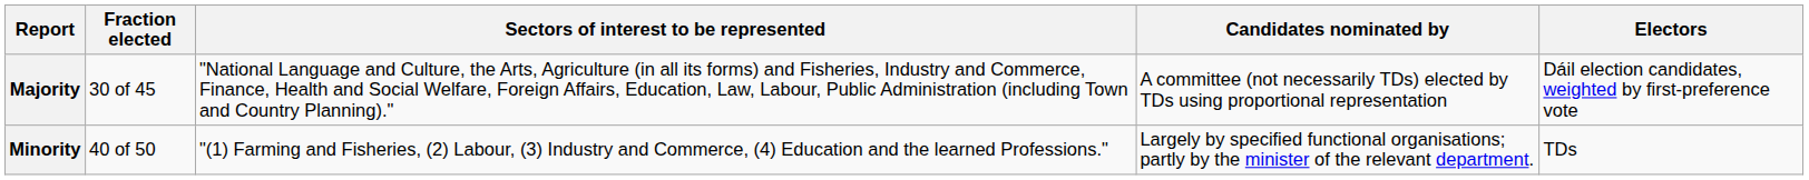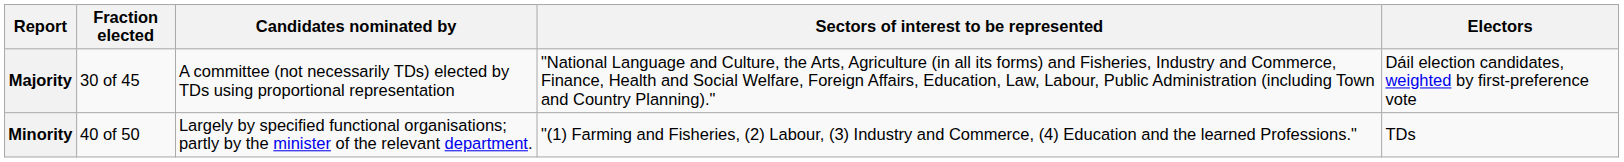columns swapped: Sectors of interest to be represented <-> Candidates nominated by
